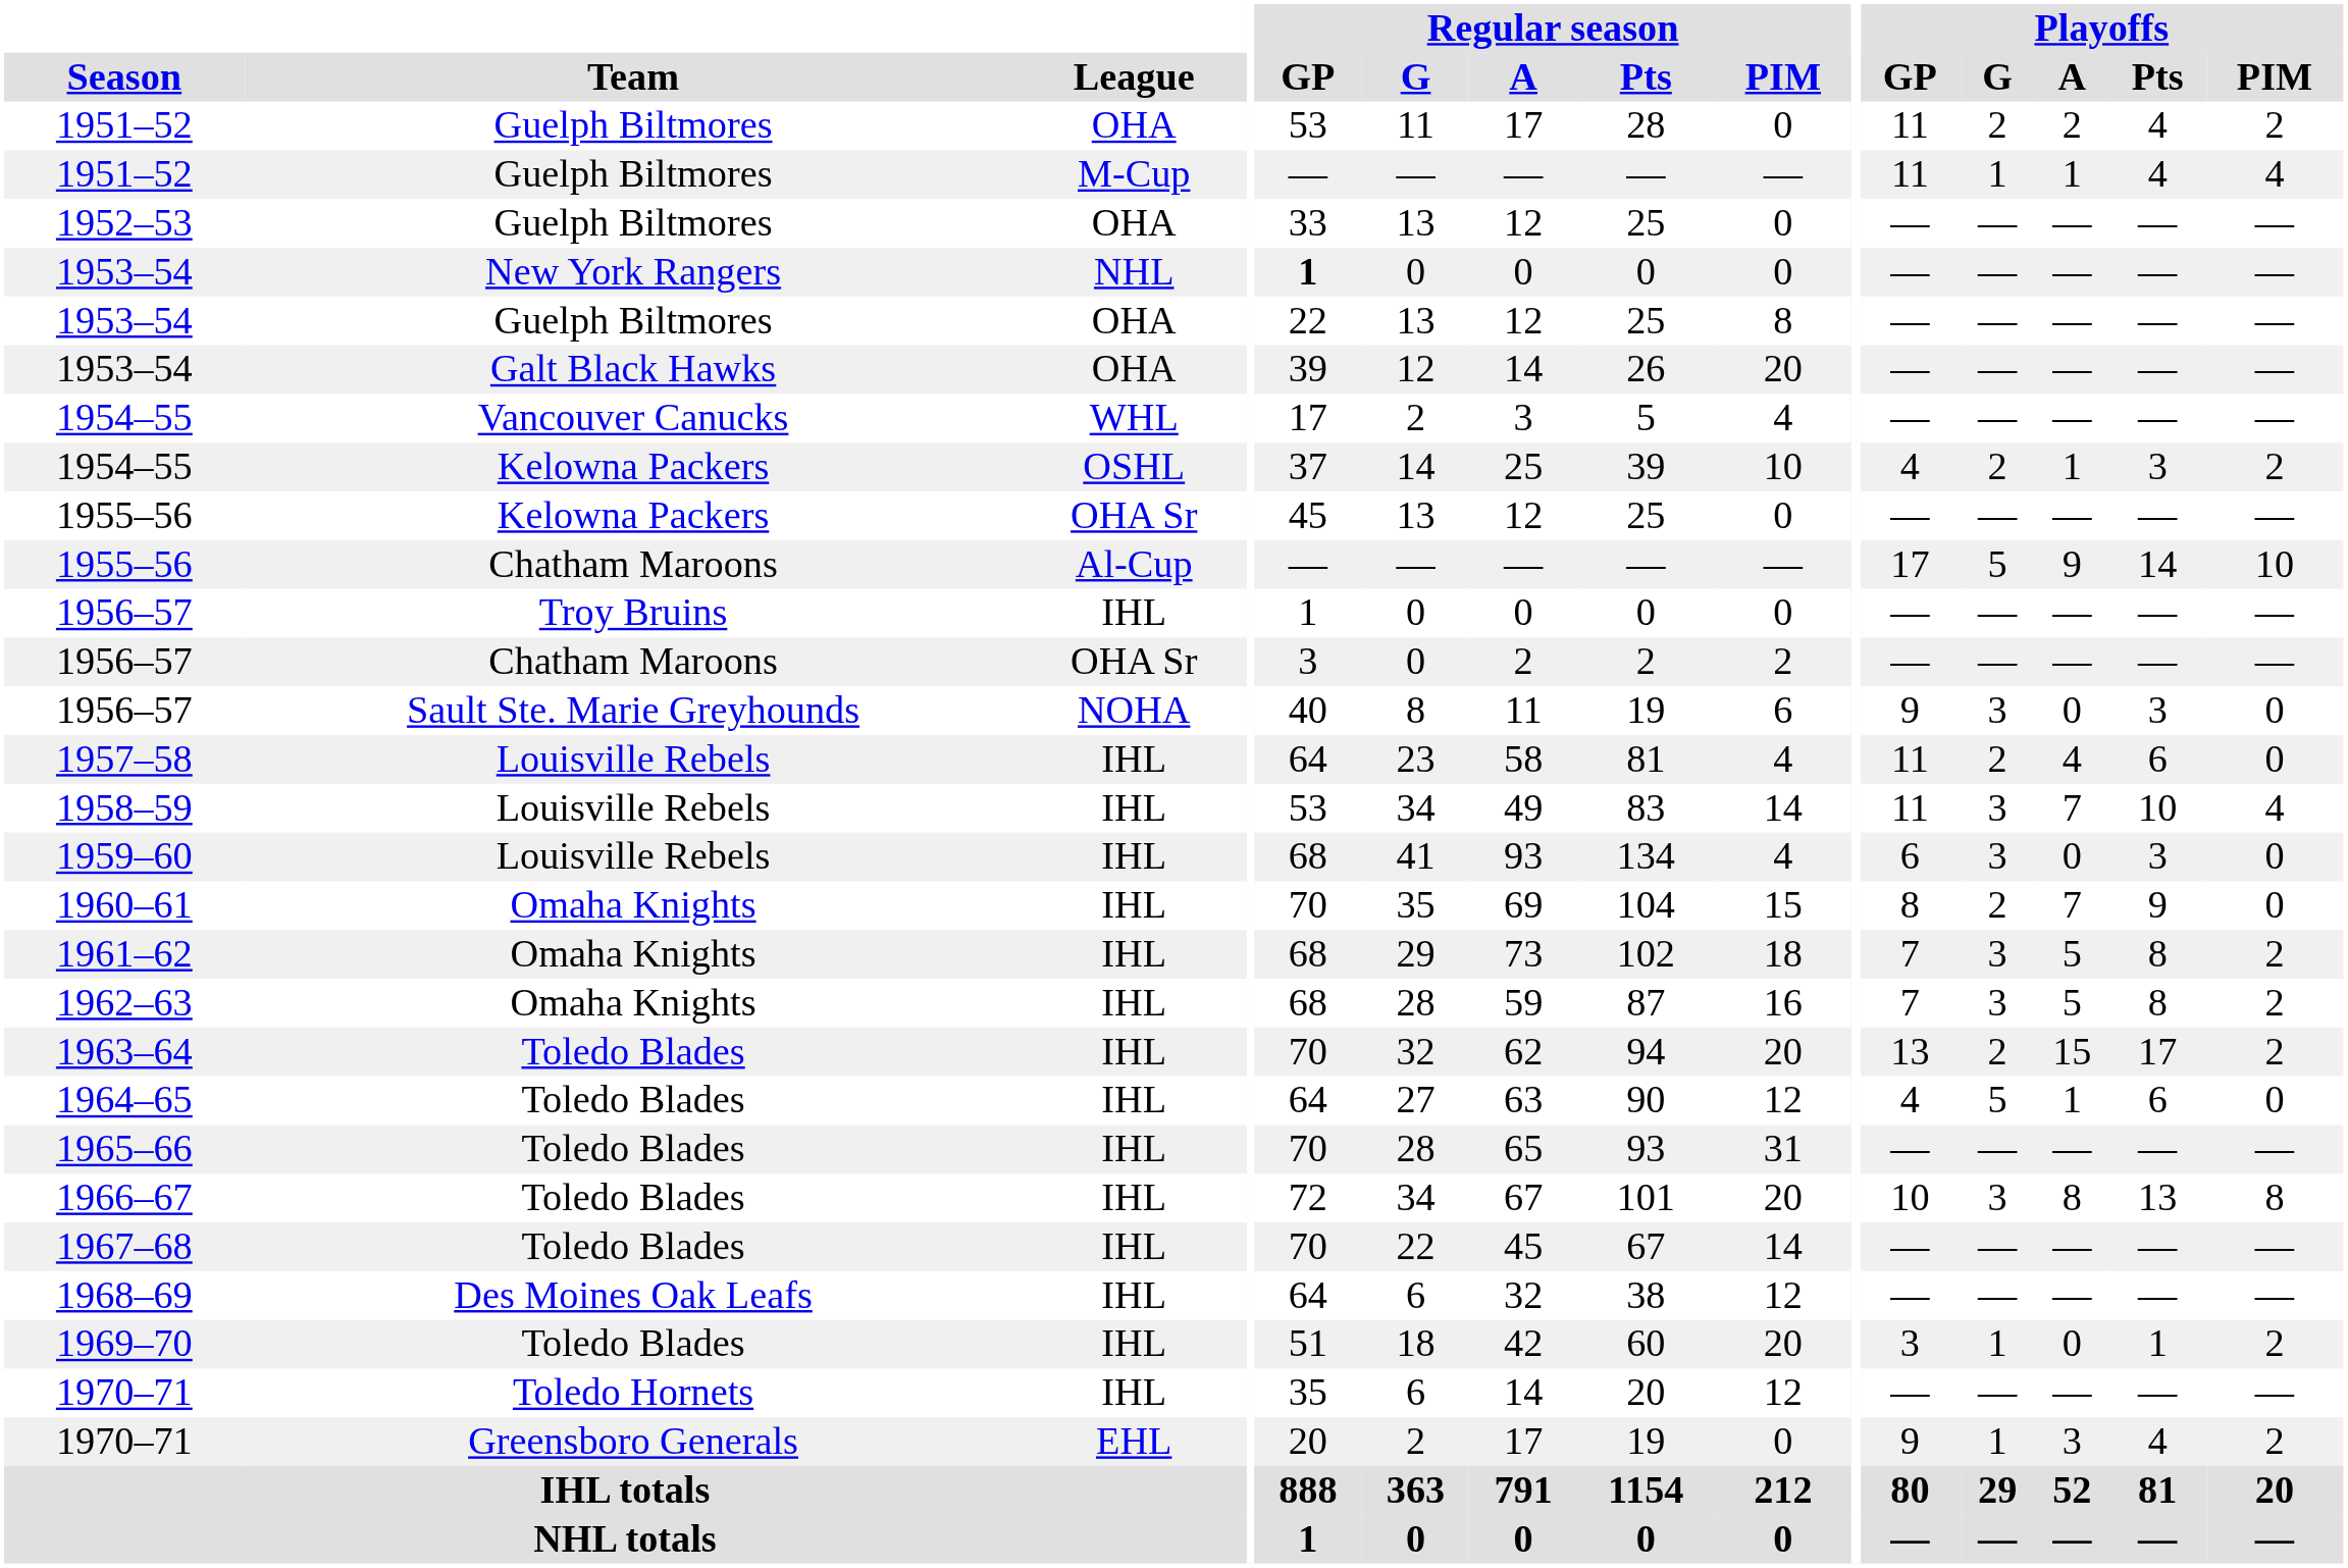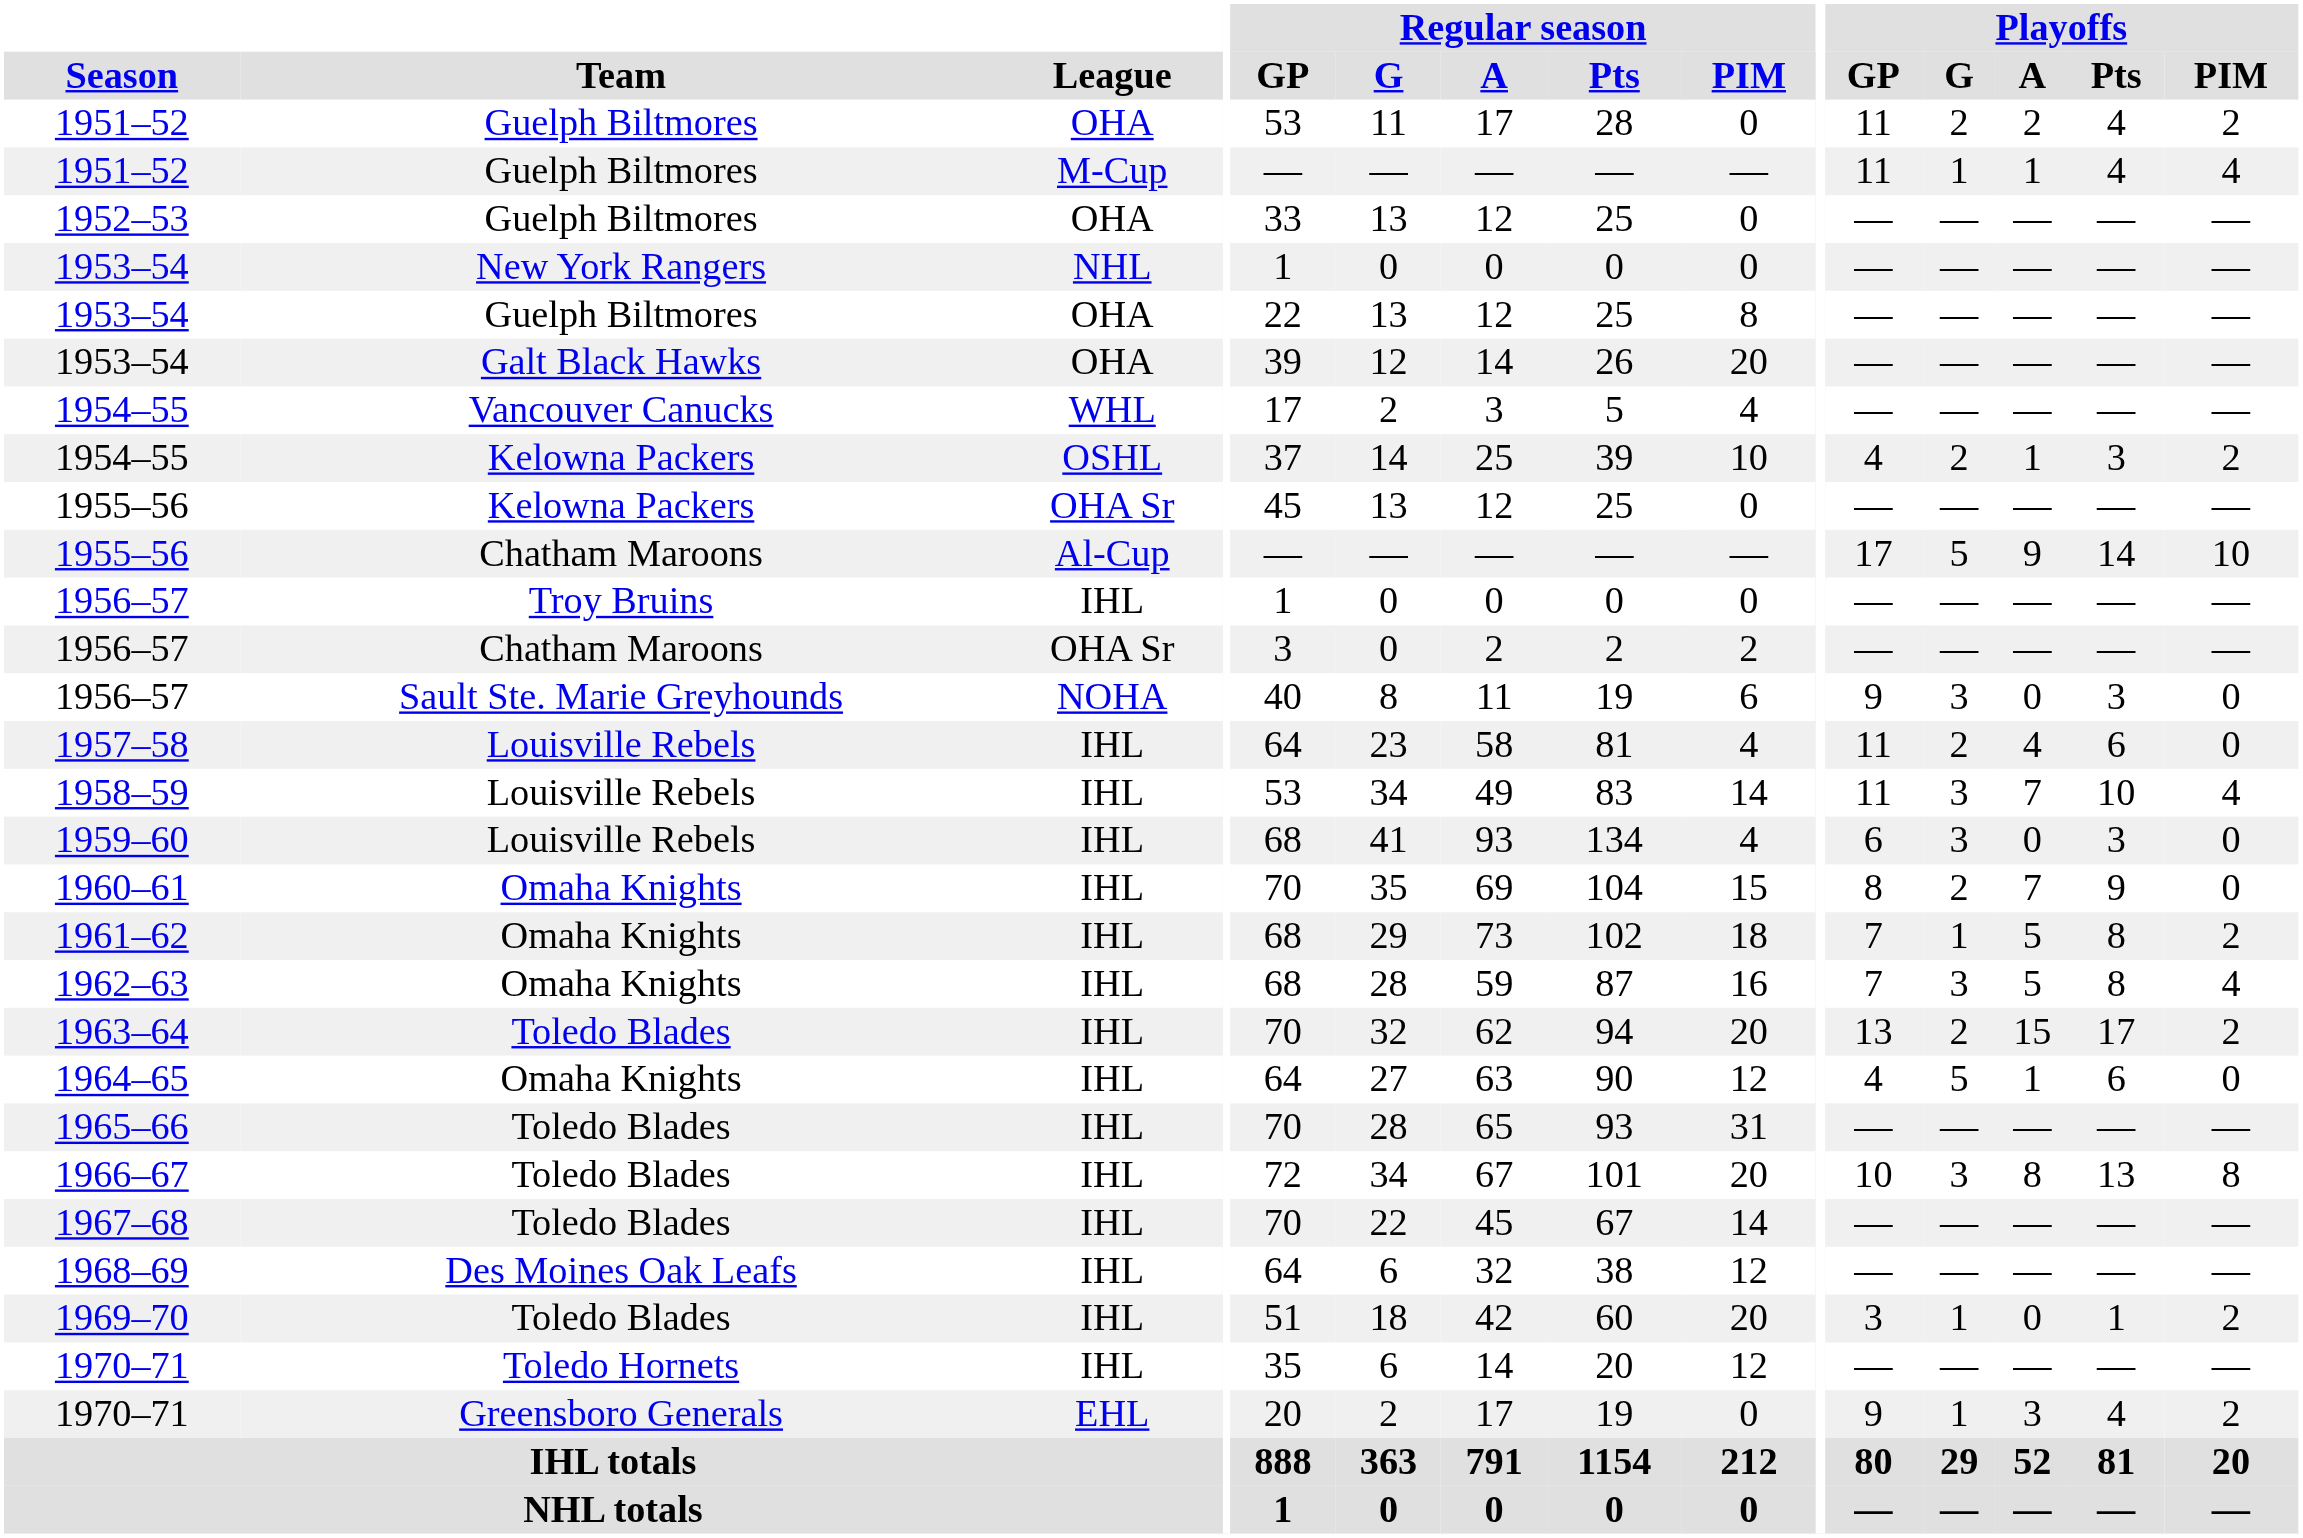1953–54 / NHL | Regular season / GP: bold -> normal
1961–62 | Playoffs / G: 3 -> 1
1962–63 | Playoffs / PIM: 2 -> 4
1964–65 | Team: Toledo Blades -> Omaha Knights
